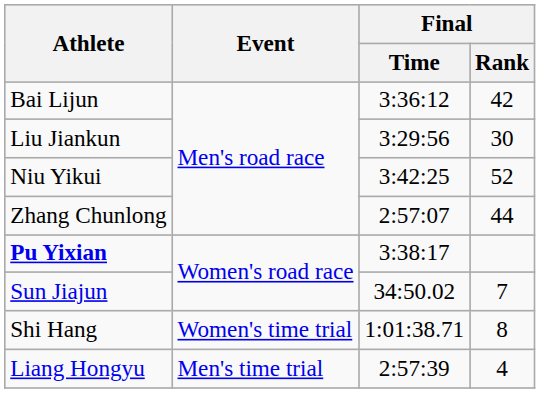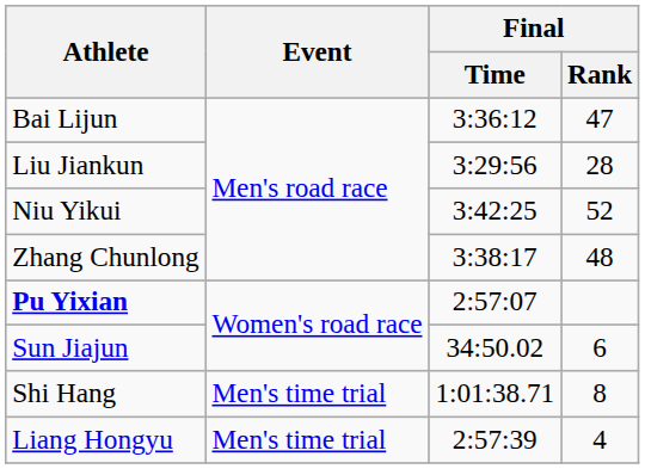Bai Lijun | Final / Rank: 42 -> 47
Liu Jiankun | Final / Rank: 30 -> 28
Zhang Chunlong | Final / Time: 2:57:07 -> 3:38:17
Zhang Chunlong | Final / Rank: 44 -> 48
Pu Yixian | Final / Time: 3:38:17 -> 2:57:07
Sun Jiajun | Final / Rank: 7 -> 6
Shi Hang | Event: Women's time trial -> Men's time trial
